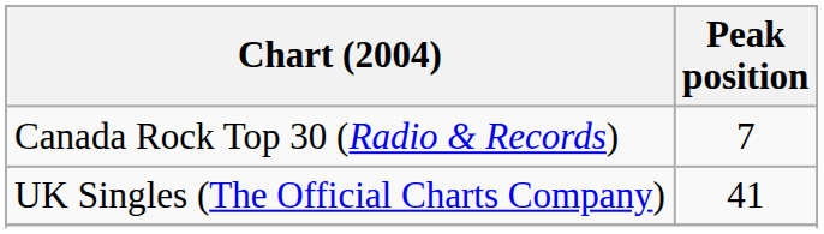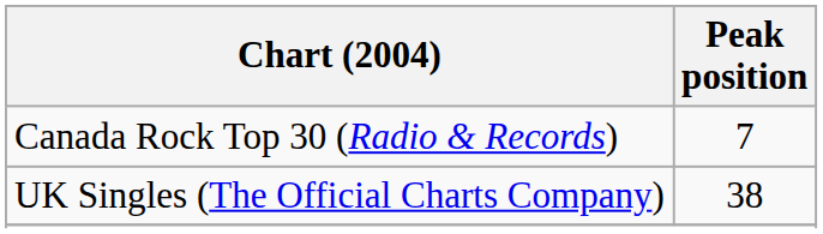UK Singles (The Official Charts Company) | Peak position: 41 -> 38
